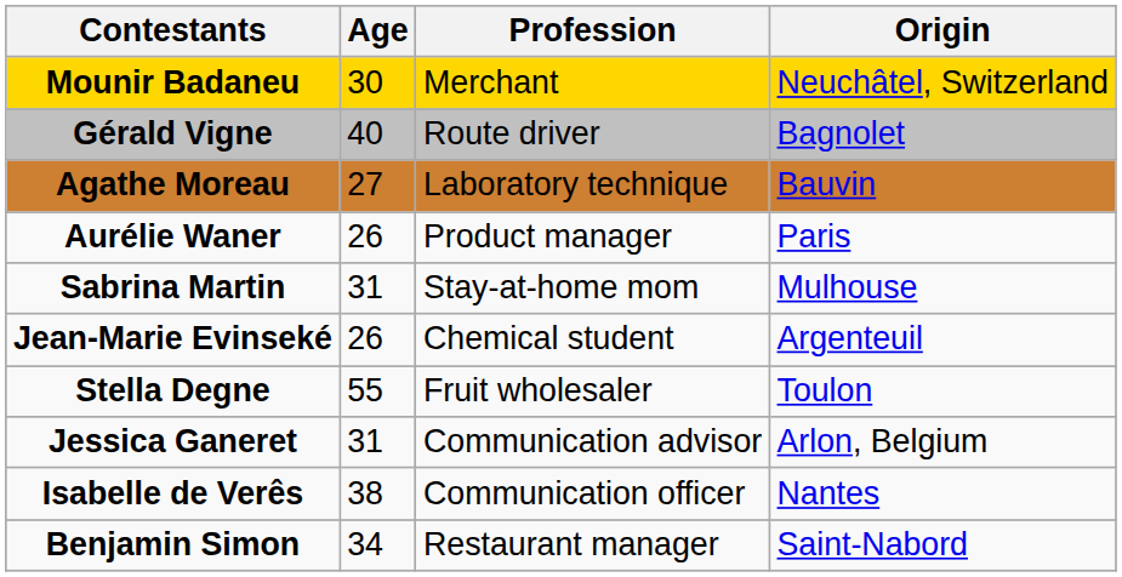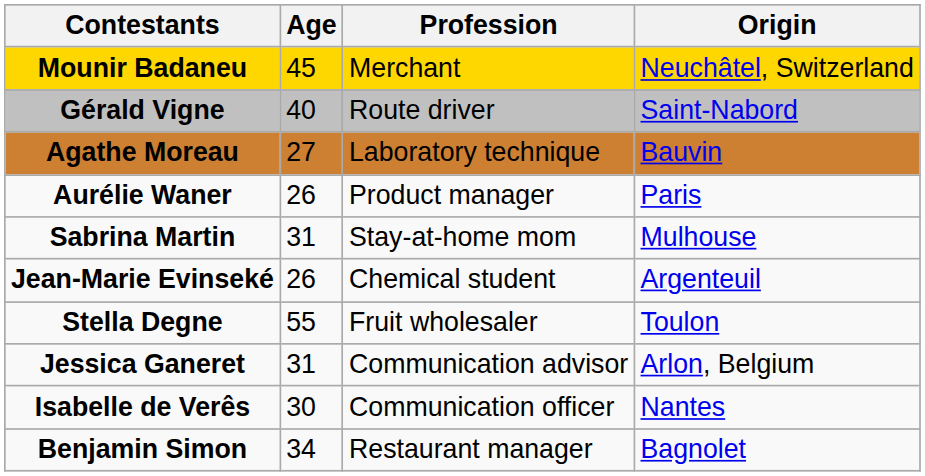Mounir Badaneu | Age: 30 -> 45
Gérald Vigne | Origin: Bagnolet -> Saint-Nabord
Isabelle de Verês | Age: 38 -> 30
Benjamin Simon | Origin: Saint-Nabord -> Bagnolet
